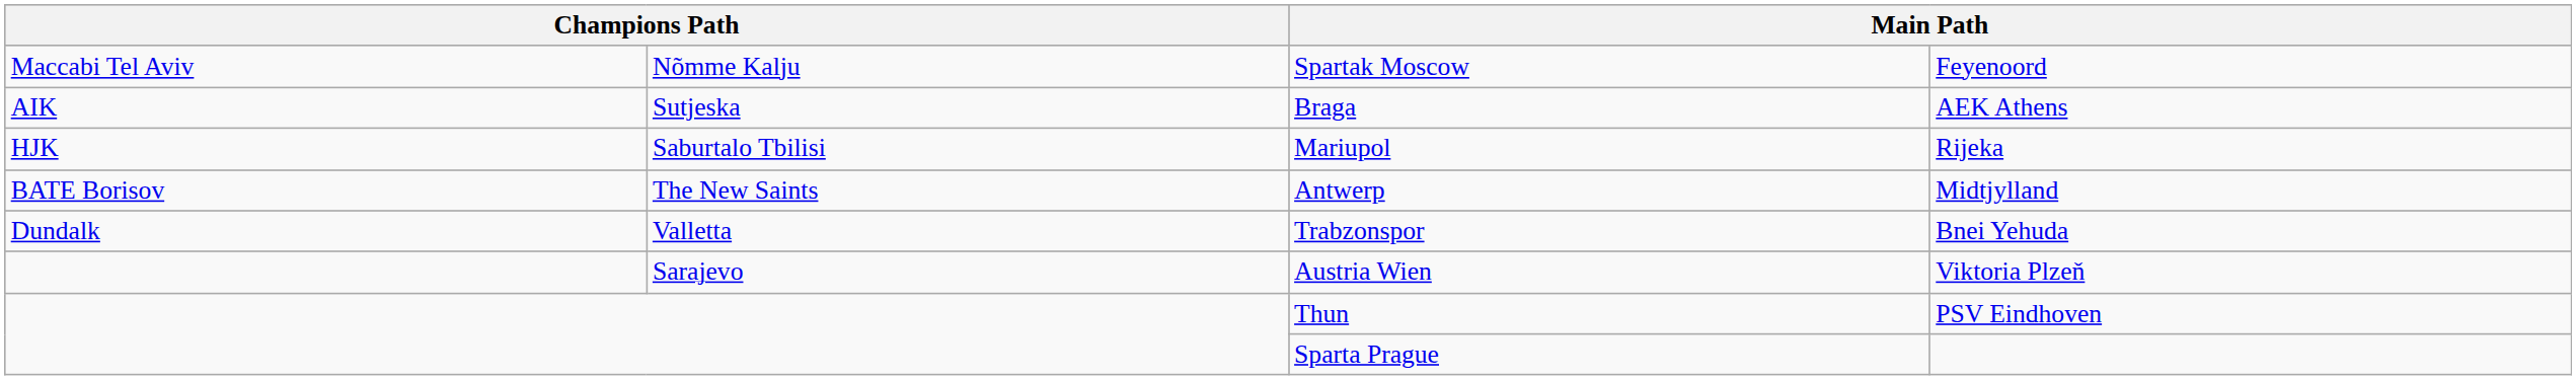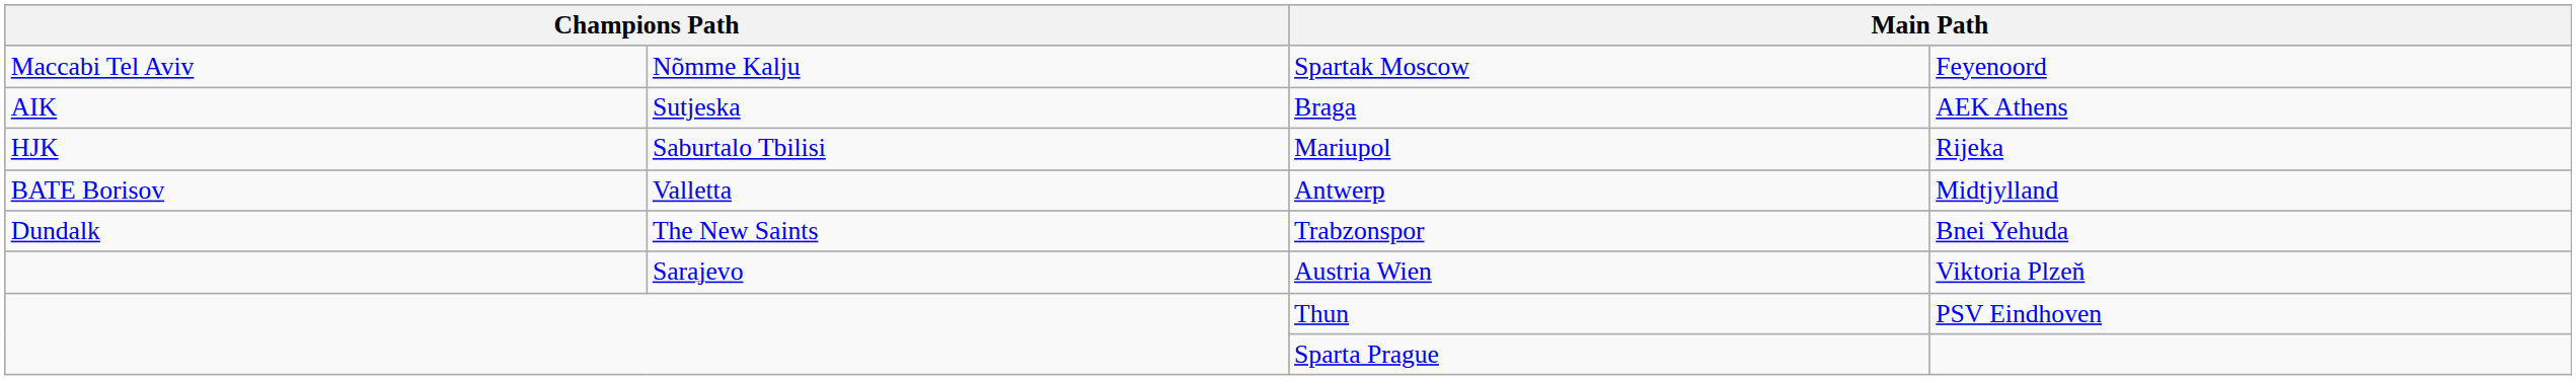Antwerp | column 2: The New Saints -> Valletta
Trabzonspor | column 2: Valletta -> The New Saints
